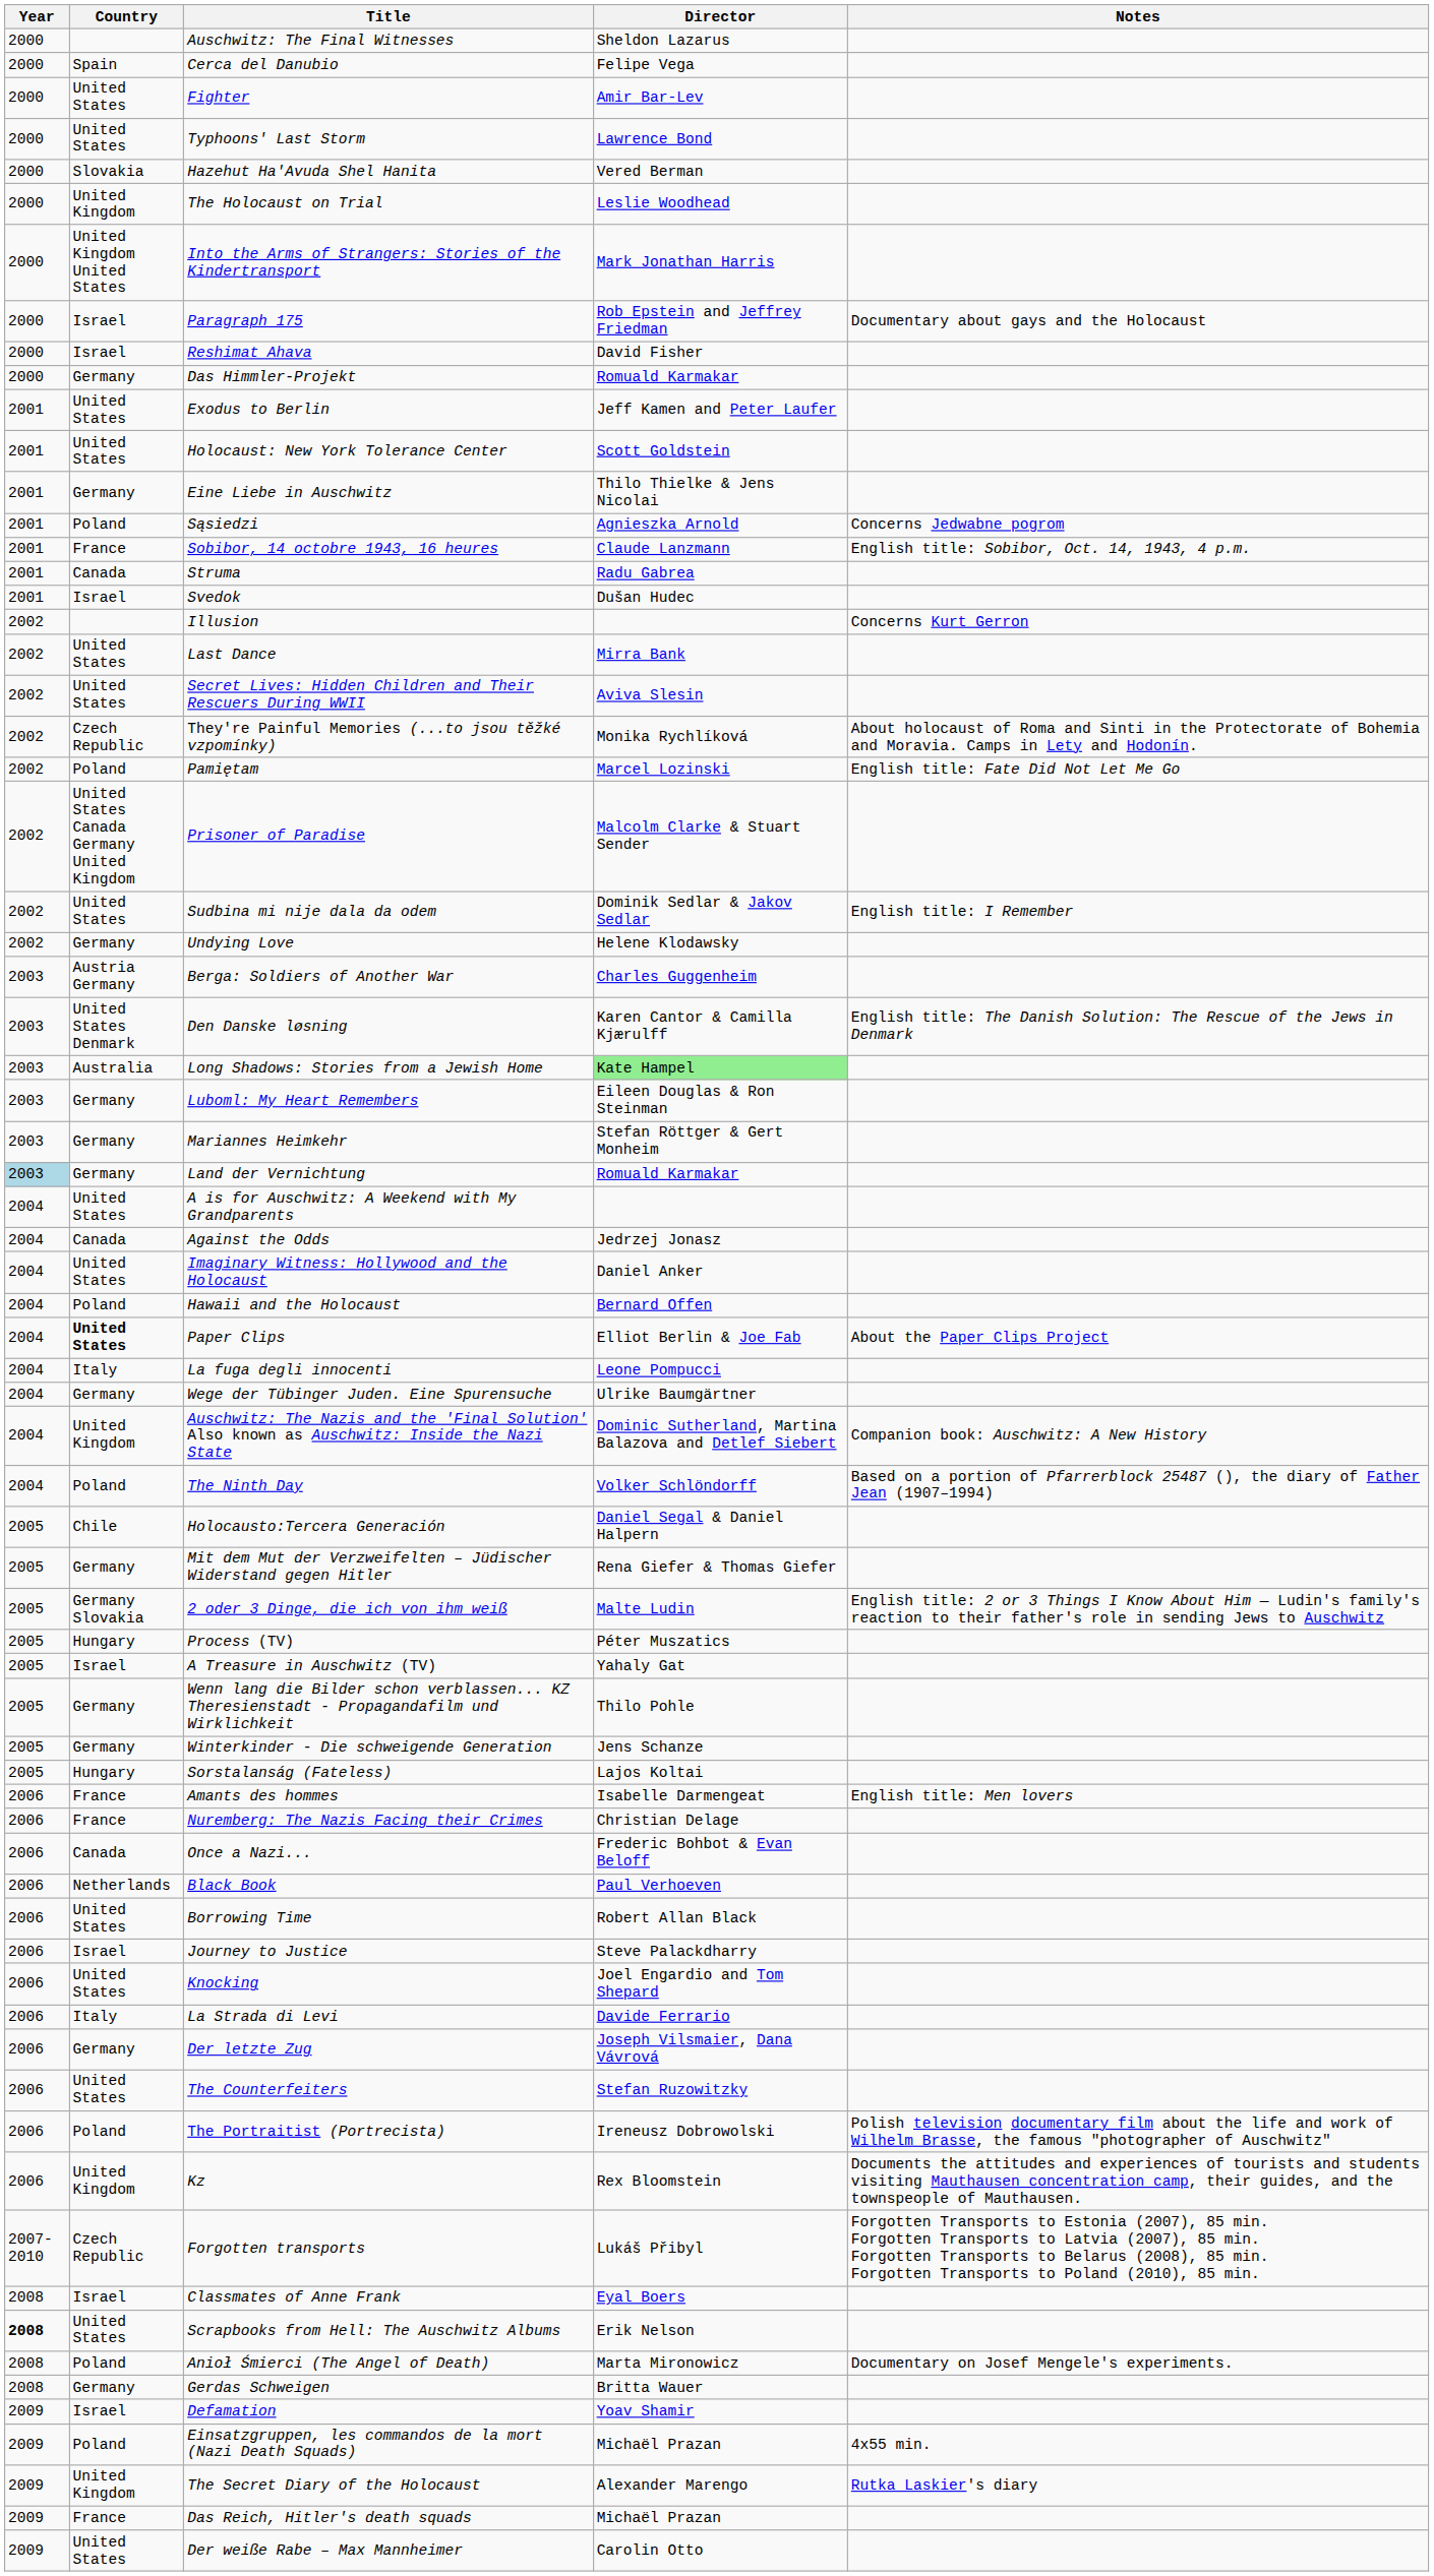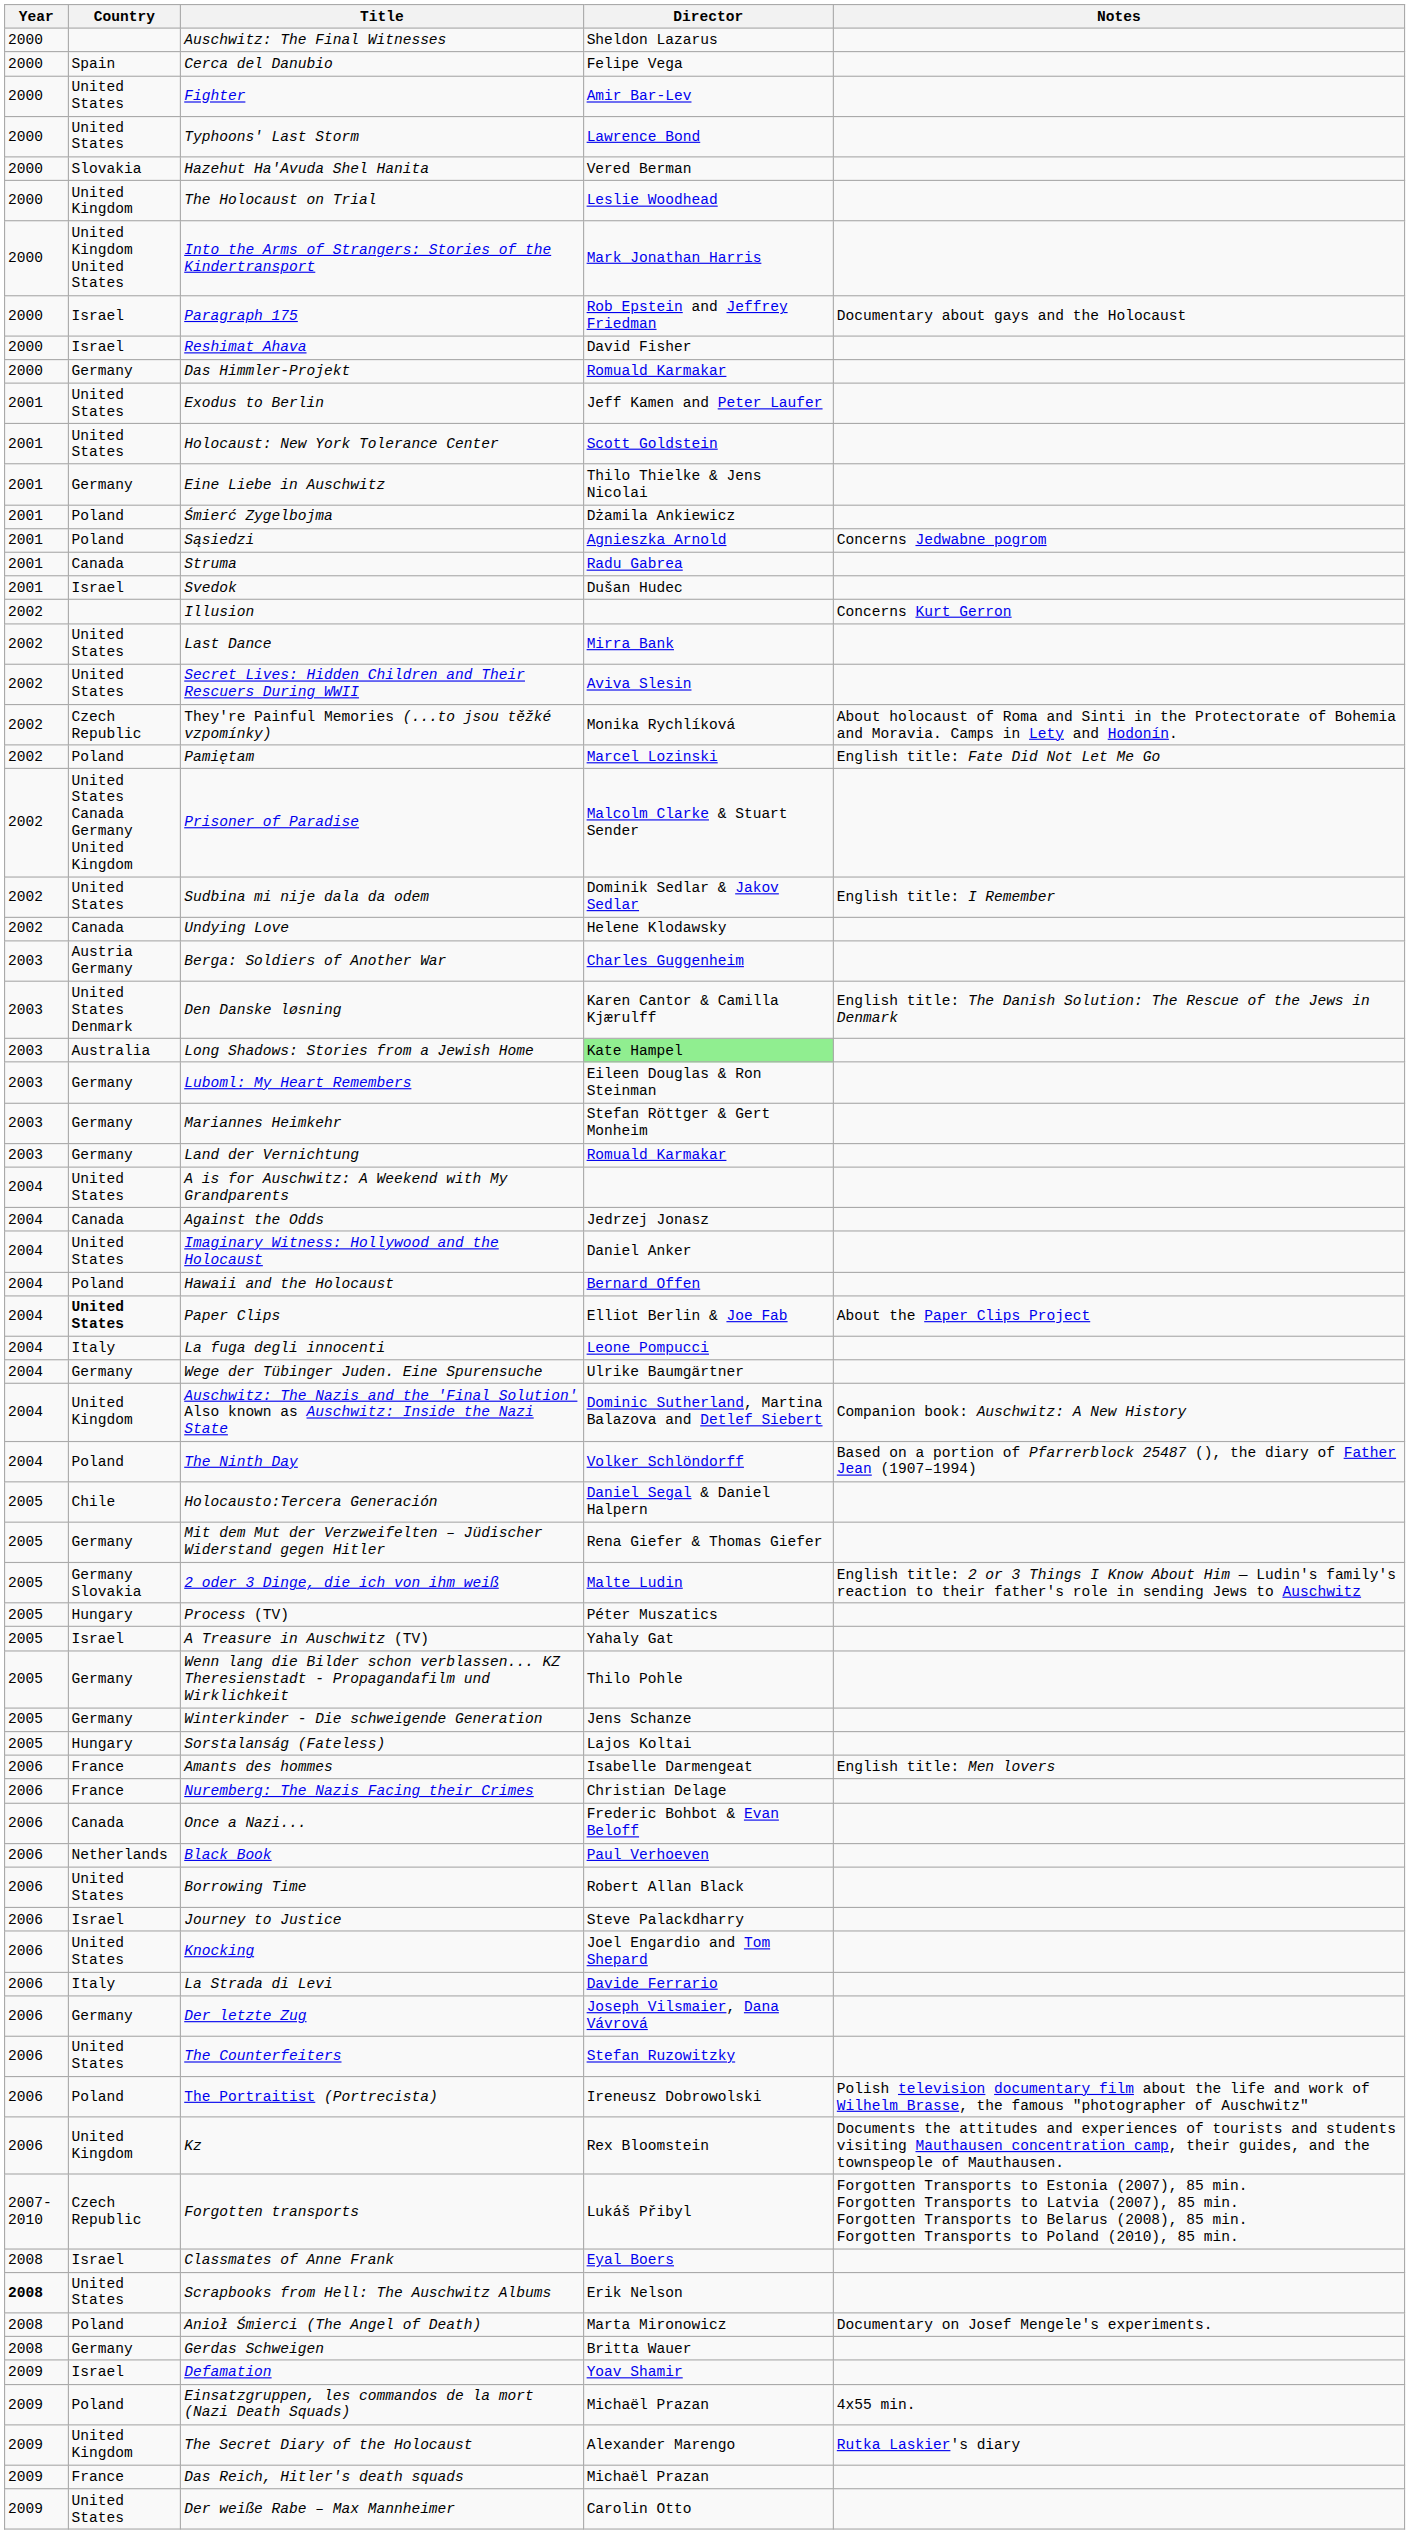+ row: 2001 | Poland | Śmierć Zygelbojma | Dżamila Ankiewicz
- row: 2001 | France | Sobibor, 14 octobre 1943, 16 heures | Claude Lanzmann | English title: Sobibor, Oct. 14, 1943, 4 p.m.
Undying Love | Country: Germany -> Canada
Land der Vernichtung | Year: lightblue background -> no background
